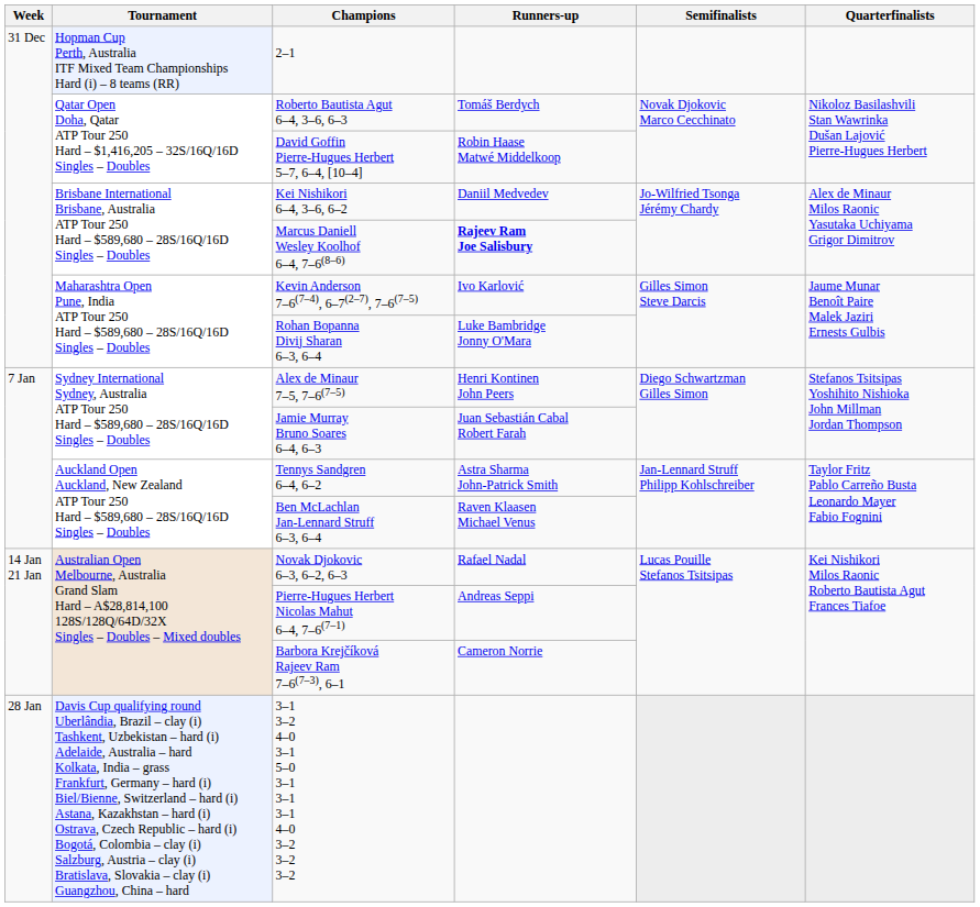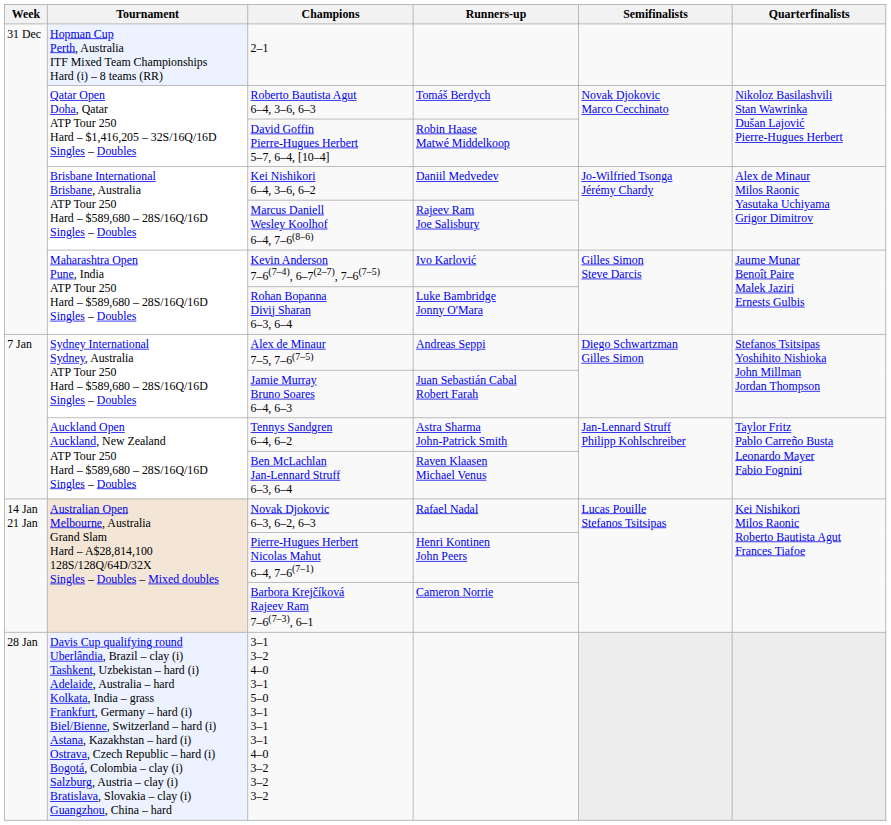Marcus Daniell Wesley Koolhof 6–4, 7–6(8–6) | Runners-up: bold -> normal
Alex de Minaur 7–5, 7–6(7–5) | Runners-up: Henri Kontinen John Peers -> Andreas Seppi
Pierre-Hugues Herbert Nicolas Mahut 6–4, 7–6(7–1) | Runners-up: Andreas Seppi -> Henri Kontinen John Peers
